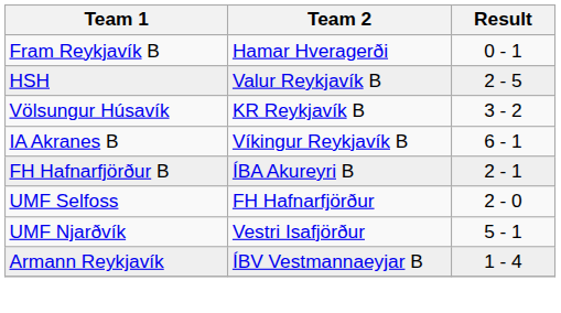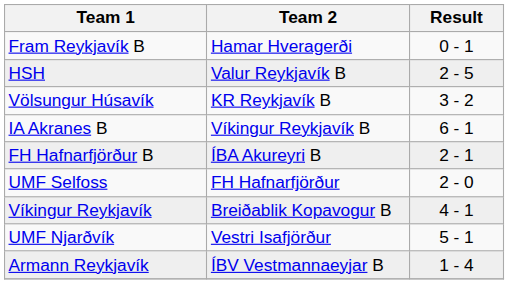+ row: Víkingur Reykjavík | Breiðablik Kopavogur B | 4 - 1
